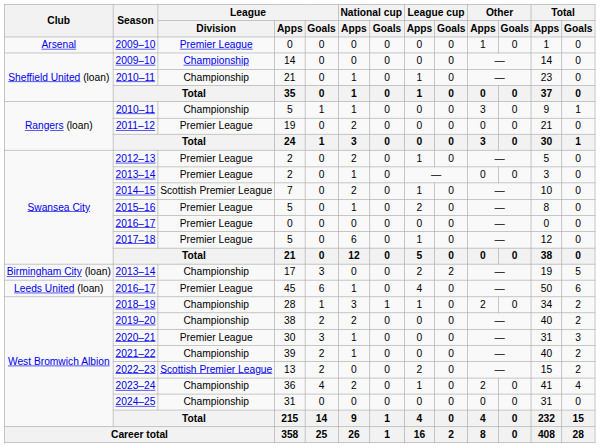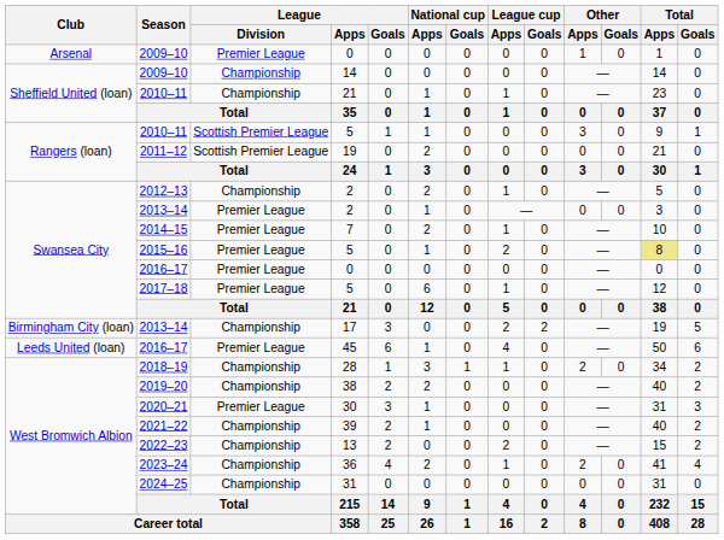2010–11 / 5 | League / Division: Championship -> Scottish Premier League
2011–12 | League / Division: Premier League -> Scottish Premier League
2012–13 | League / Division: Premier League -> Championship
2014–15 | League / Division: Scottish Premier League -> Premier League
2015–16 | Total / Apps: no background -> khaki background
2022–23 | League / Division: Scottish Premier League -> Championship
